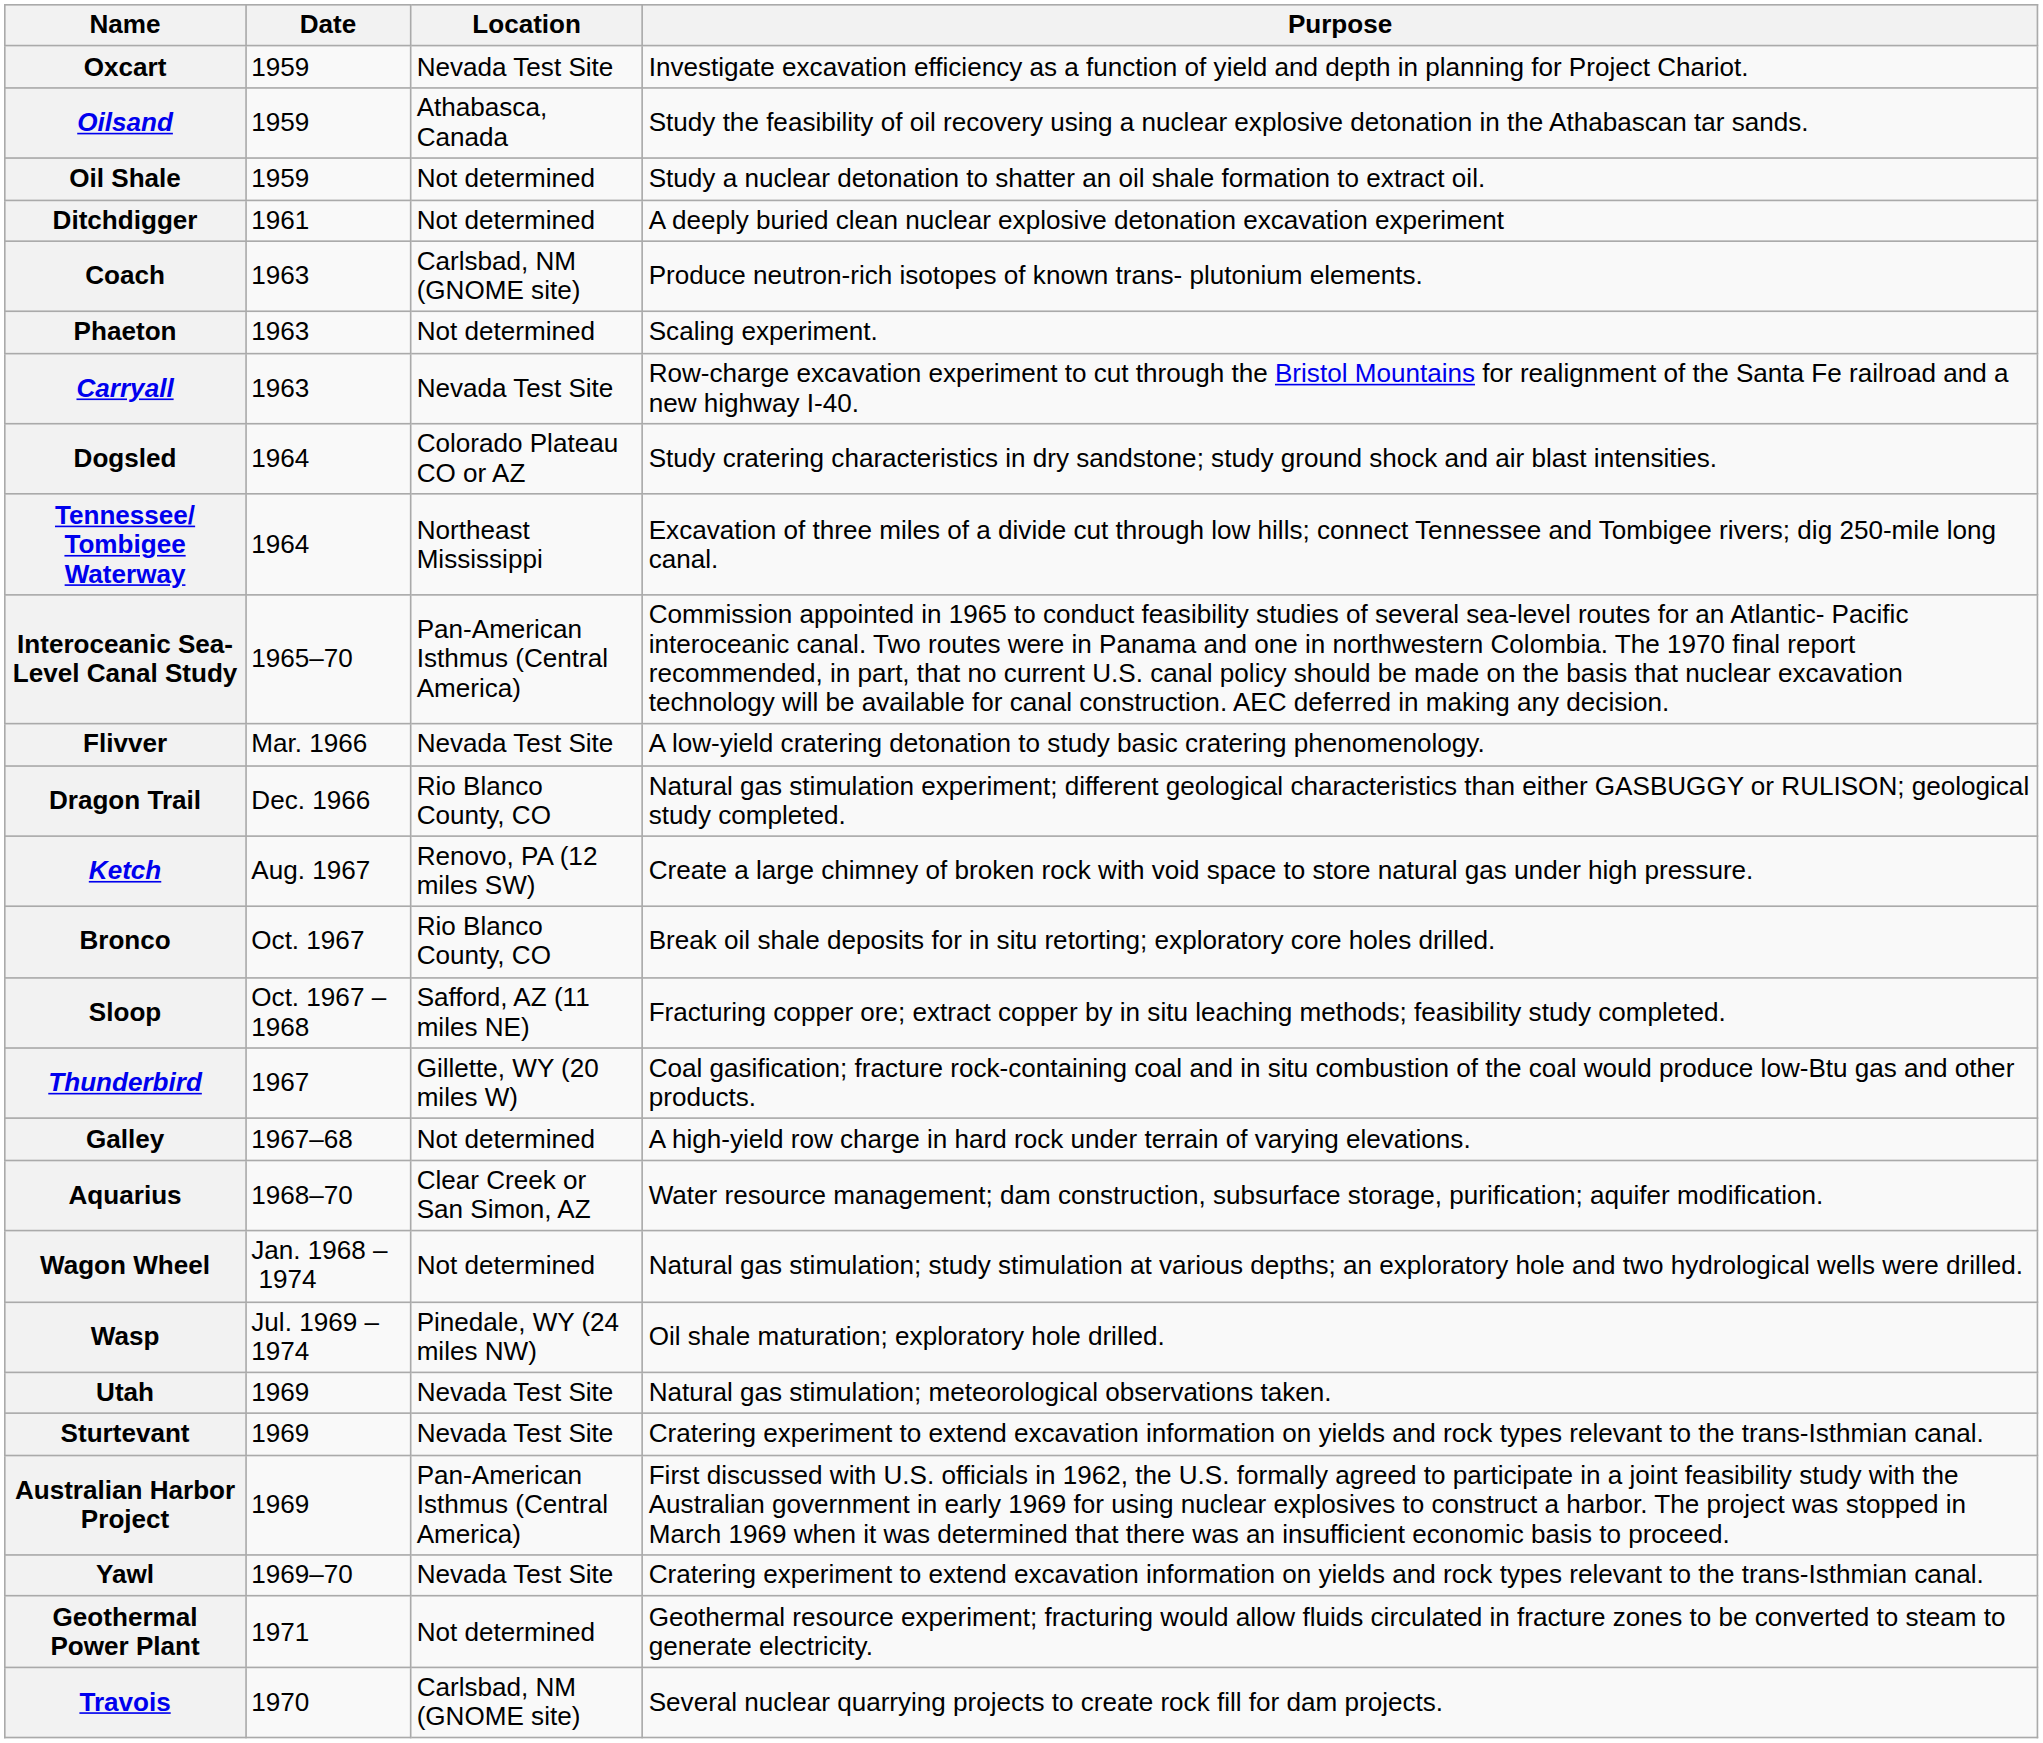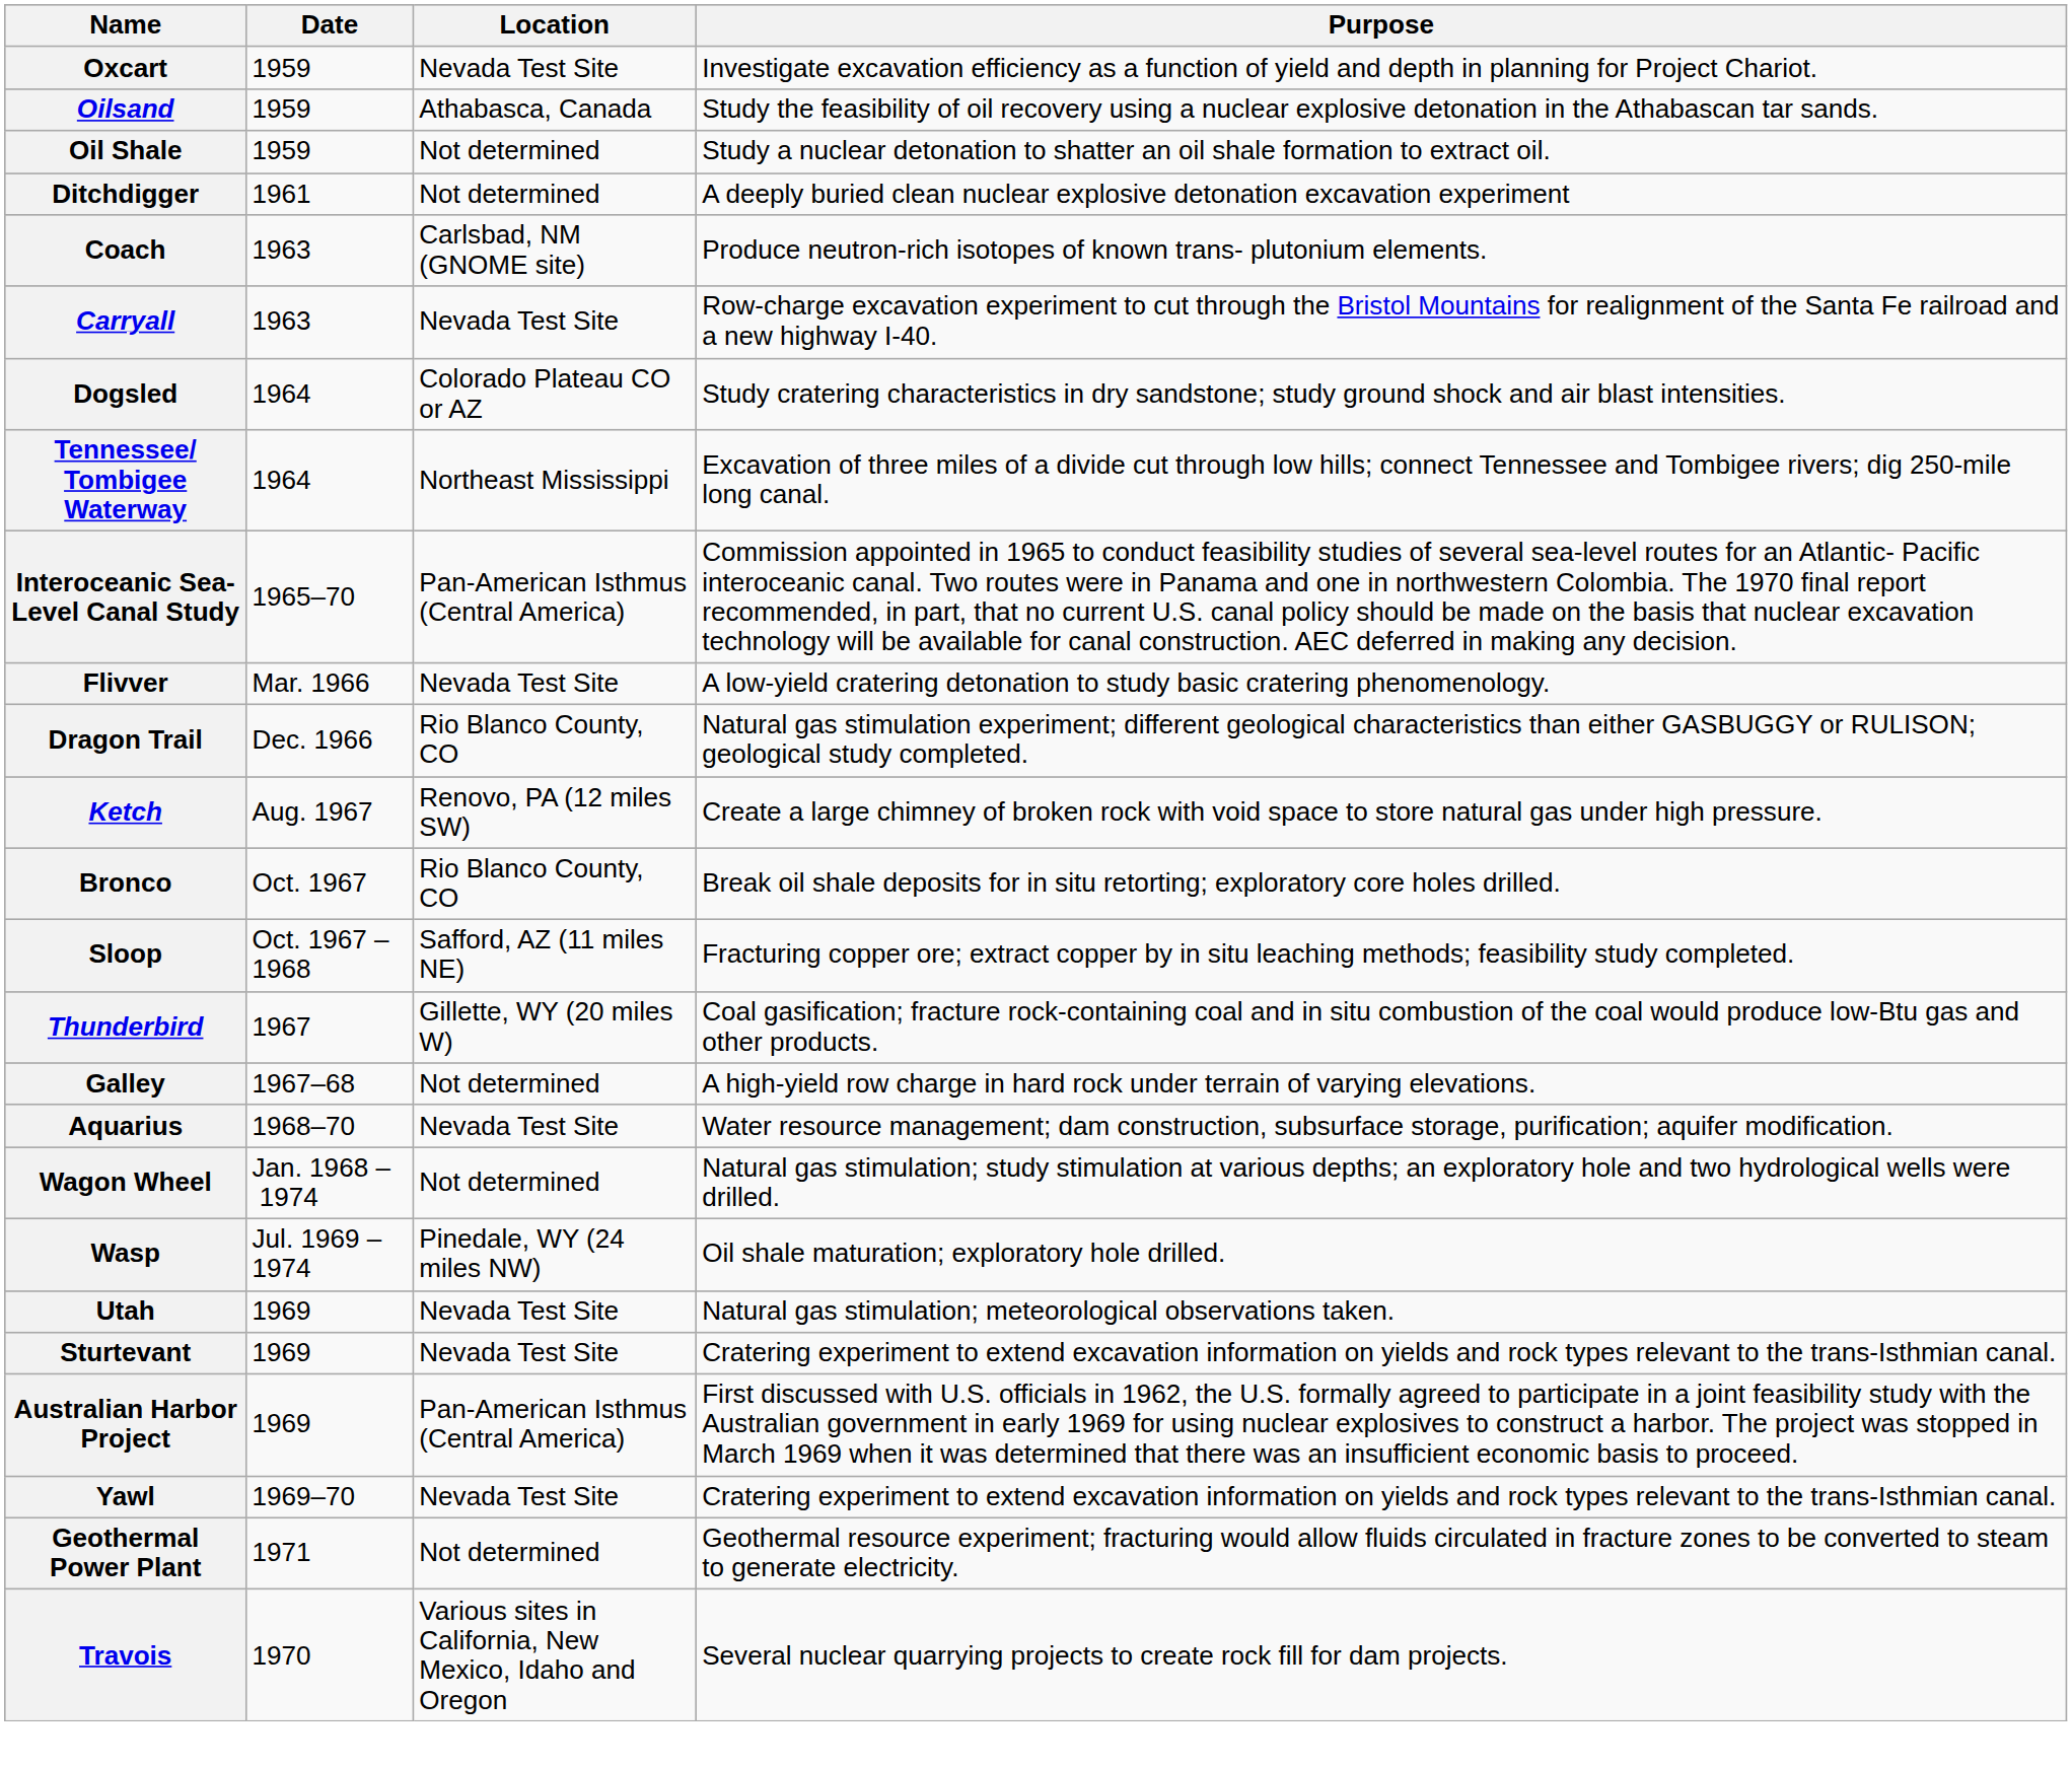- row: Phaeton | 1963 | Not determined | Scaling experiment.
Aquarius | Location: Clear Creek or San Simon, AZ -> Nevada Test Site
Travois | Location: Carlsbad, NM (GNOME site) -> Various sites in California, New Mexico, Idaho and Oregon
